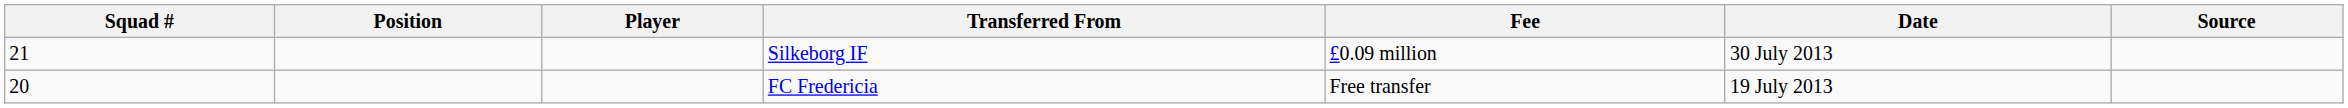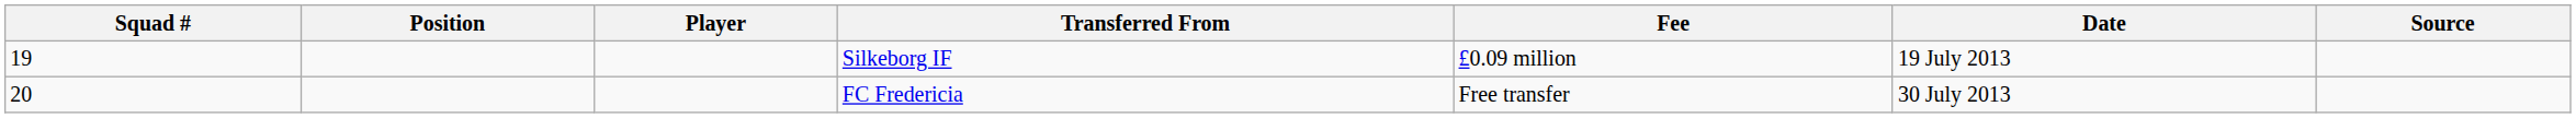Silkeborg IF | Squad #: 21 -> 19
Silkeborg IF | Date: 30 July 2013 -> 19 July 2013
FC Fredericia | Date: 19 July 2013 -> 30 July 2013
